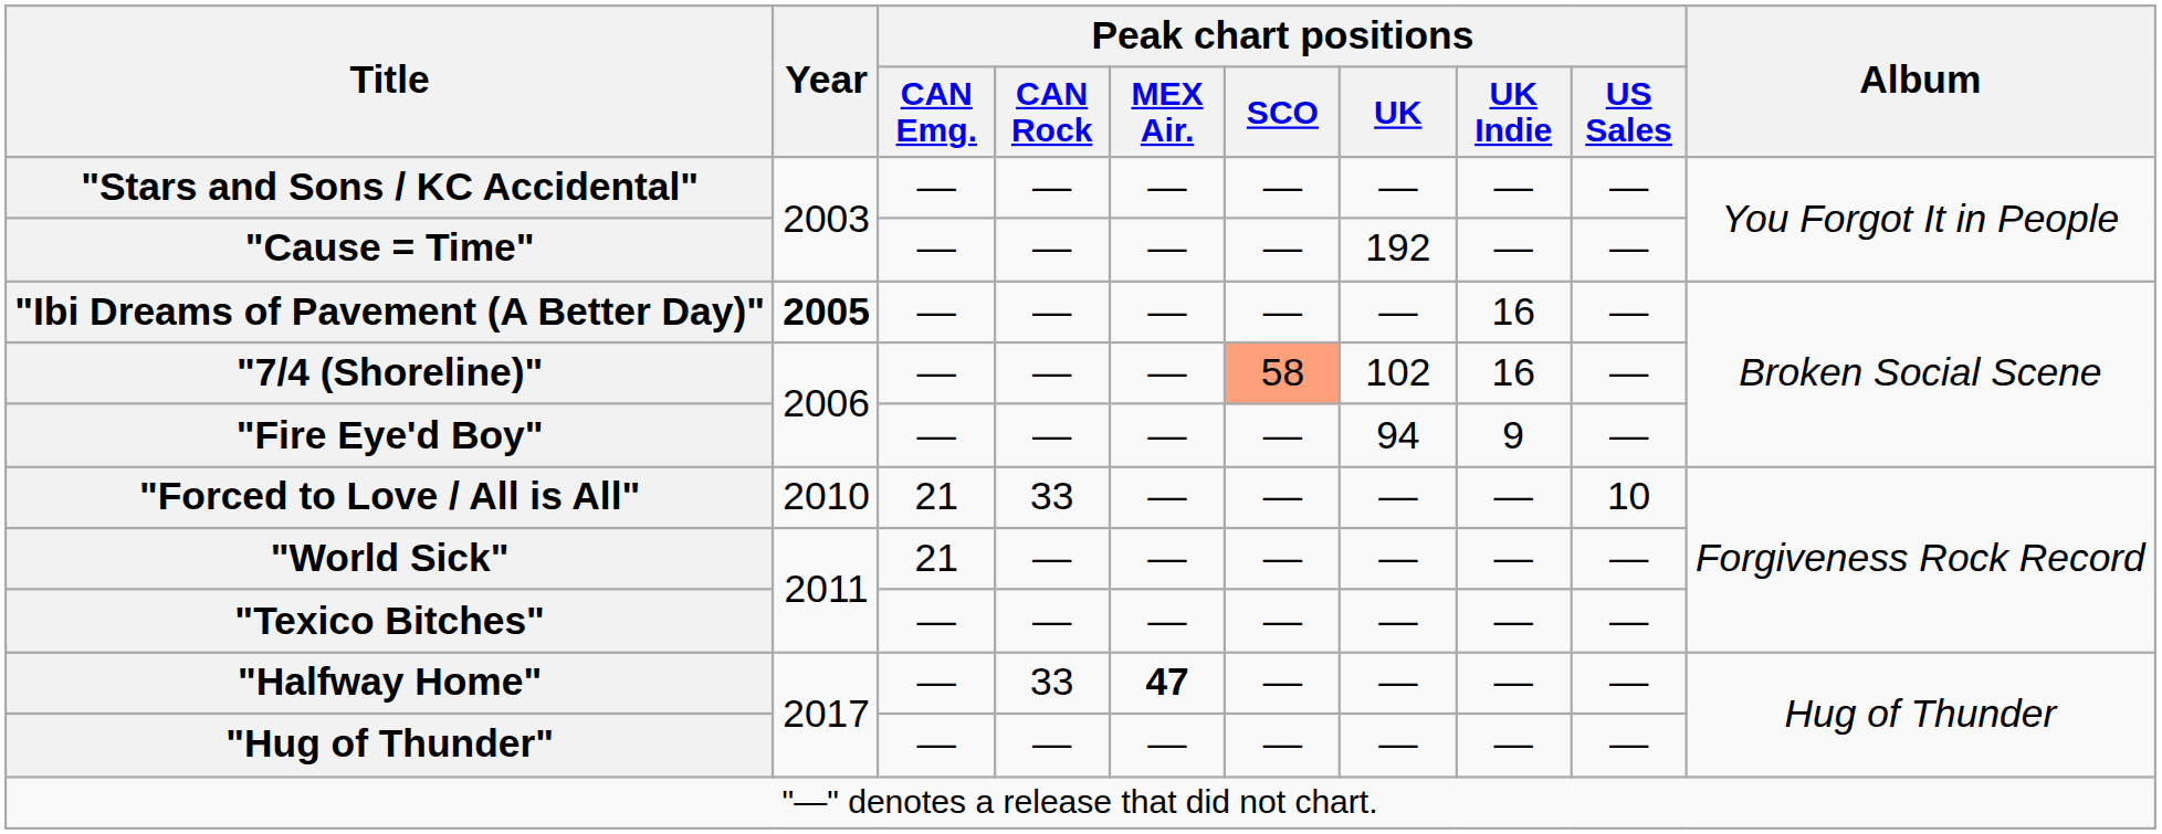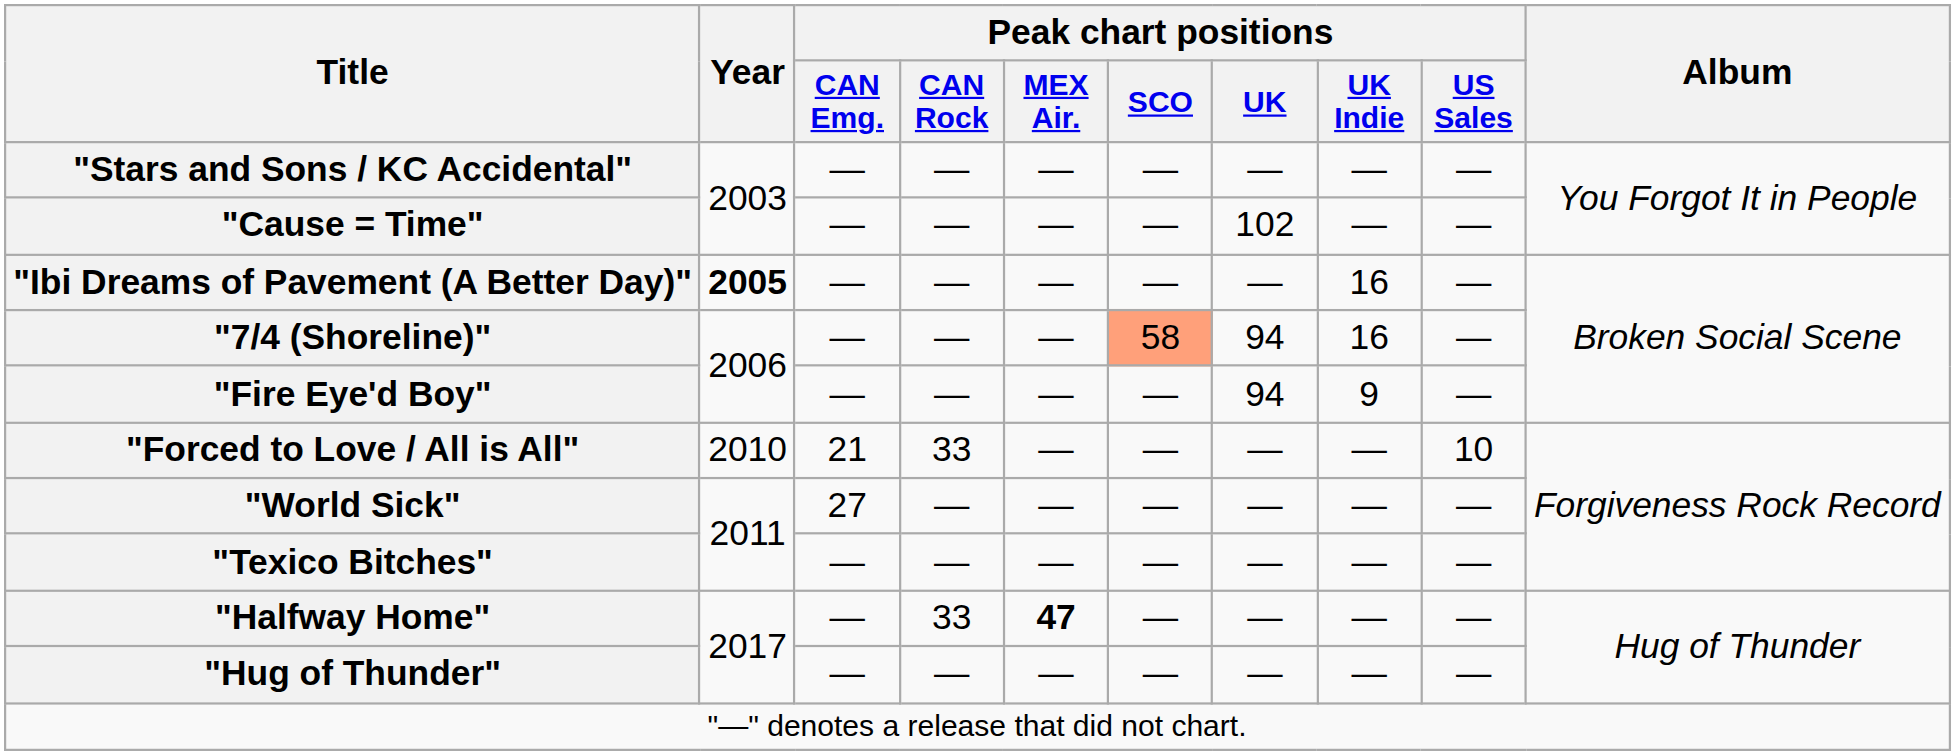"Cause = Time" | Peak chart positions / UK: 192 -> 102
"7/4 (Shoreline)" | Peak chart positions / UK: 102 -> 94
"World Sick" | Peak chart positions / CAN Emg.: 21 -> 27
